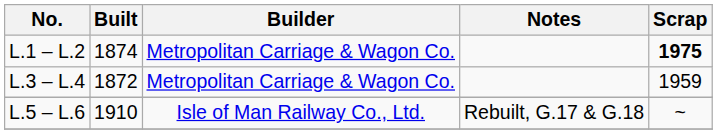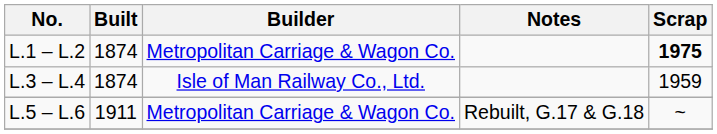L.3 – L.4 | Built: 1872 -> 1874
L.3 – L.4 | Builder: Metropolitan Carriage & Wagon Co. -> Isle of Man Railway Co., Ltd.
L.5 – L.6 | Built: 1910 -> 1911
L.5 – L.6 | Builder: Isle of Man Railway Co., Ltd. -> Metropolitan Carriage & Wagon Co.
